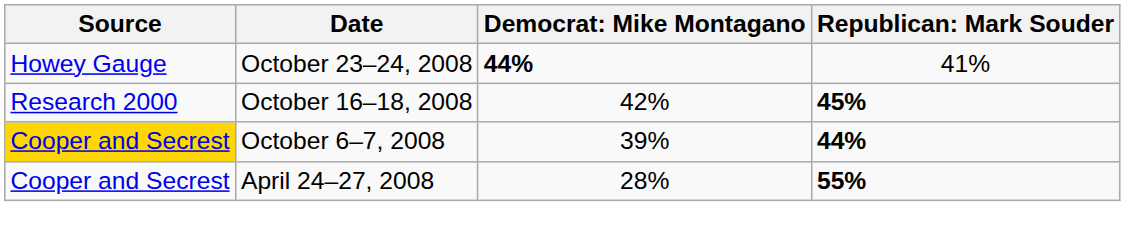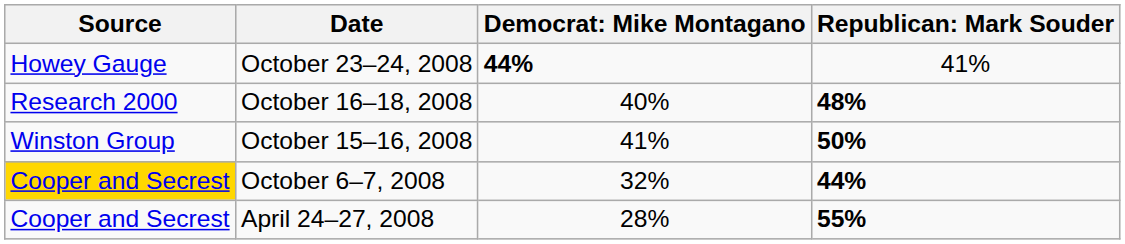October 16–18, 2008 | column 3: 42% -> 40%
October 16–18, 2008 | column 4: 45% -> 48%
+ row: Winston Group | October 15–16, 2008 | 41% | 50%
October 6–7, 2008 | column 3: 39% -> 32%
